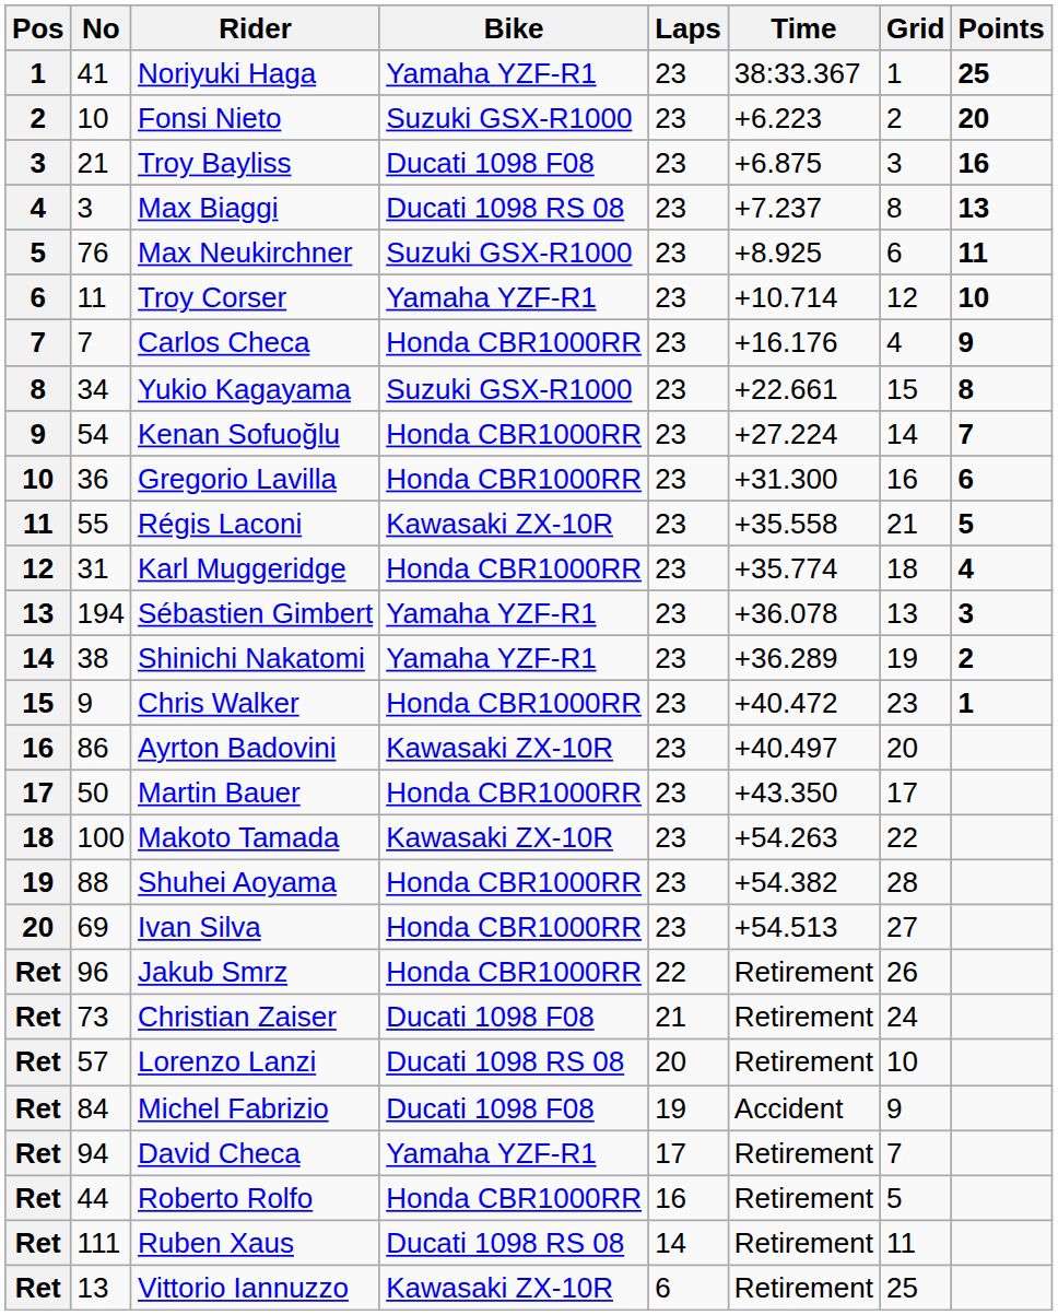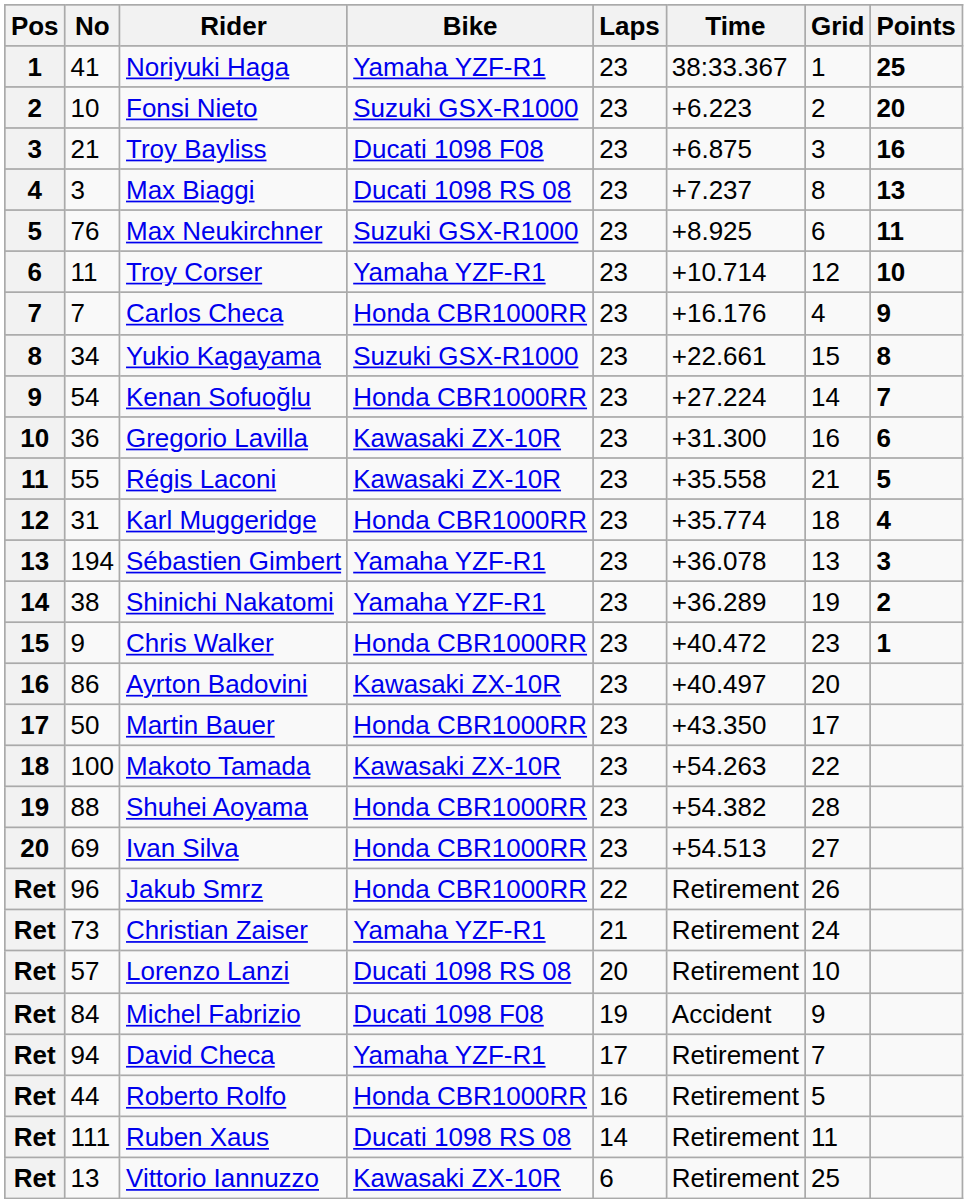Gregorio Lavilla | Bike: Honda CBR1000RR -> Kawasaki ZX-10R
Christian Zaiser | Bike: Ducati 1098 F08 -> Yamaha YZF-R1
